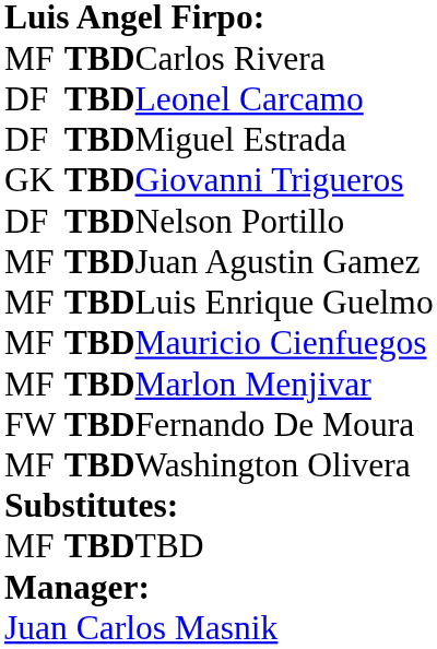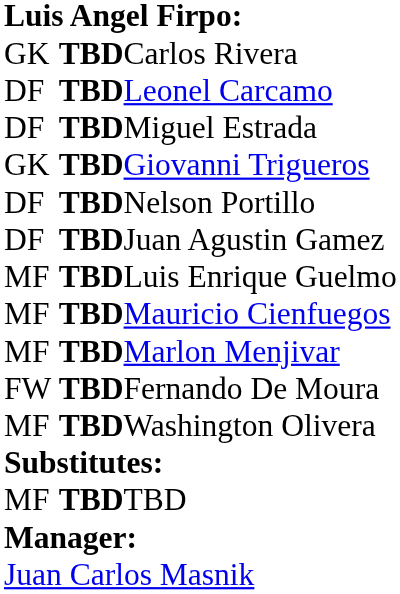Carlos Rivera | column 1: MF -> GK
Juan Agustin Gamez | column 1: MF -> DF
